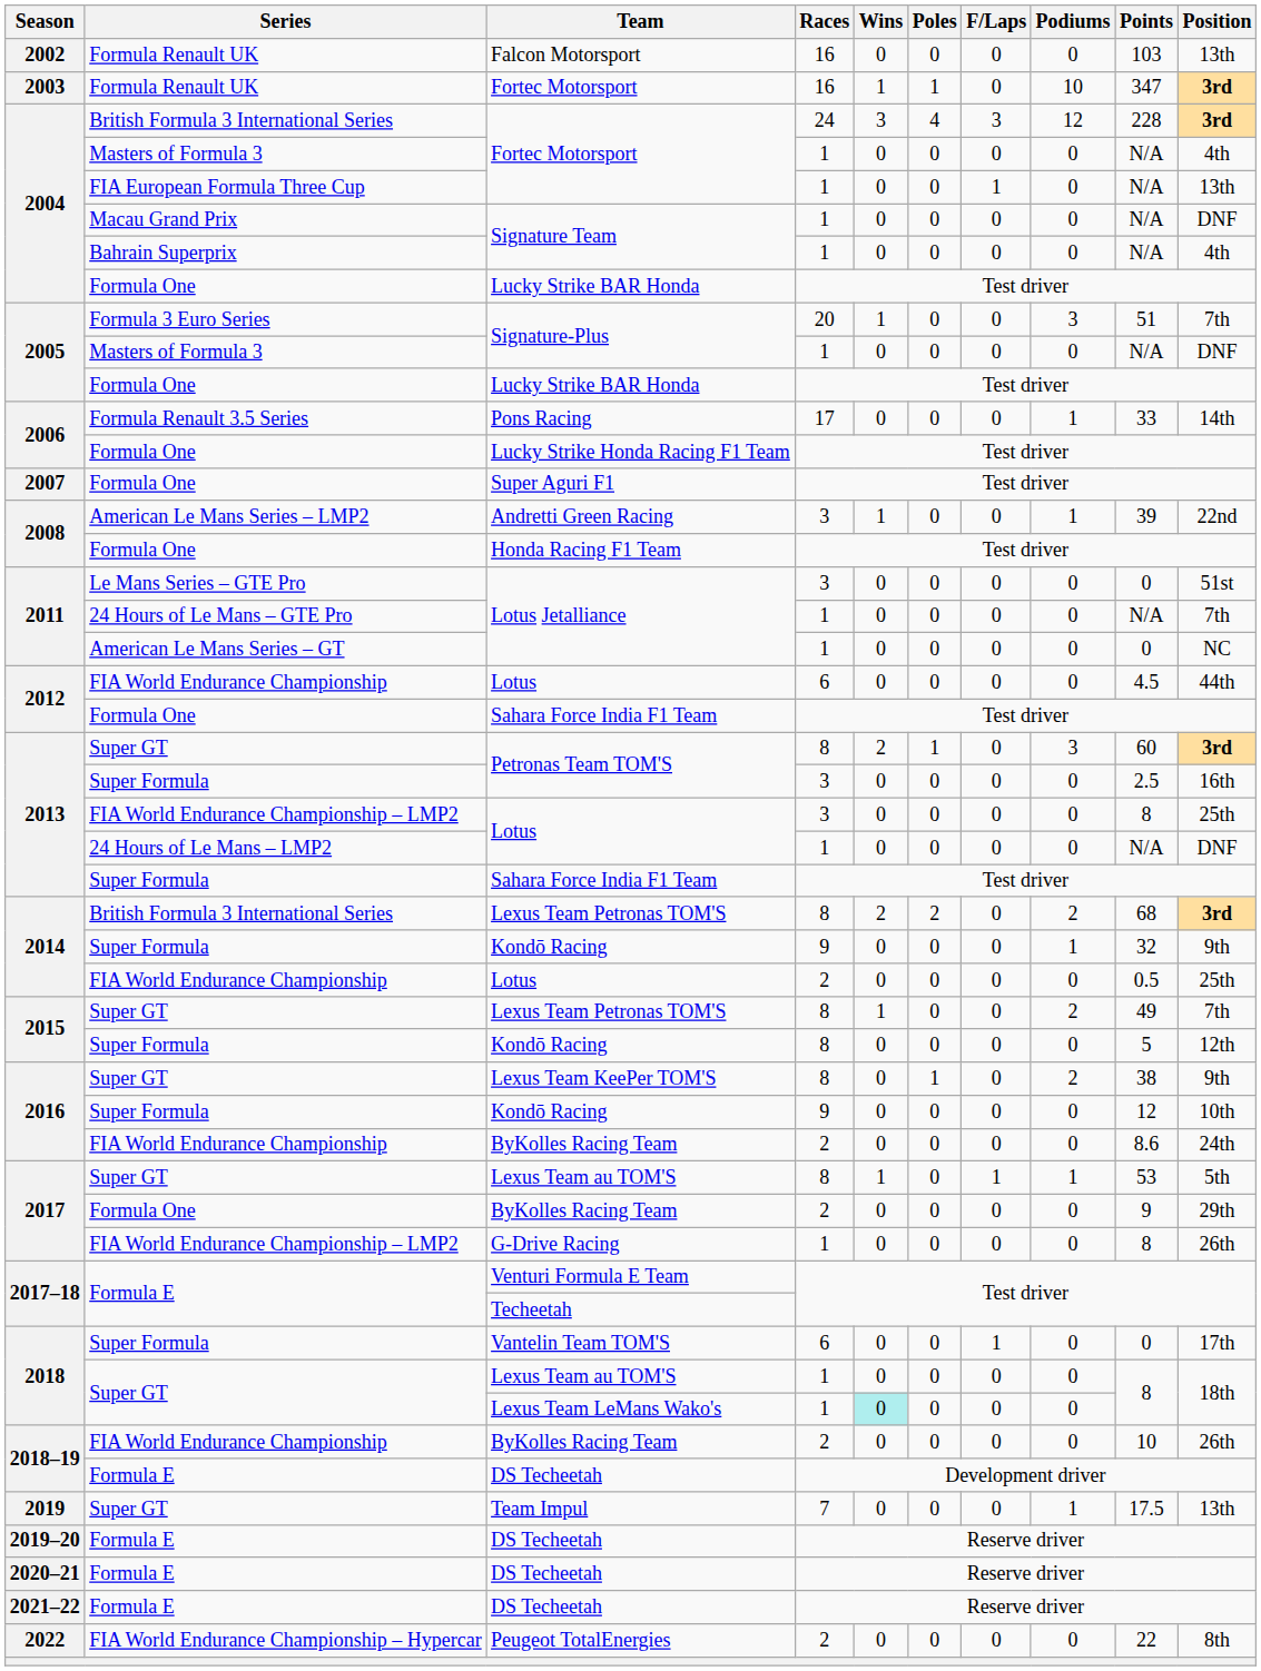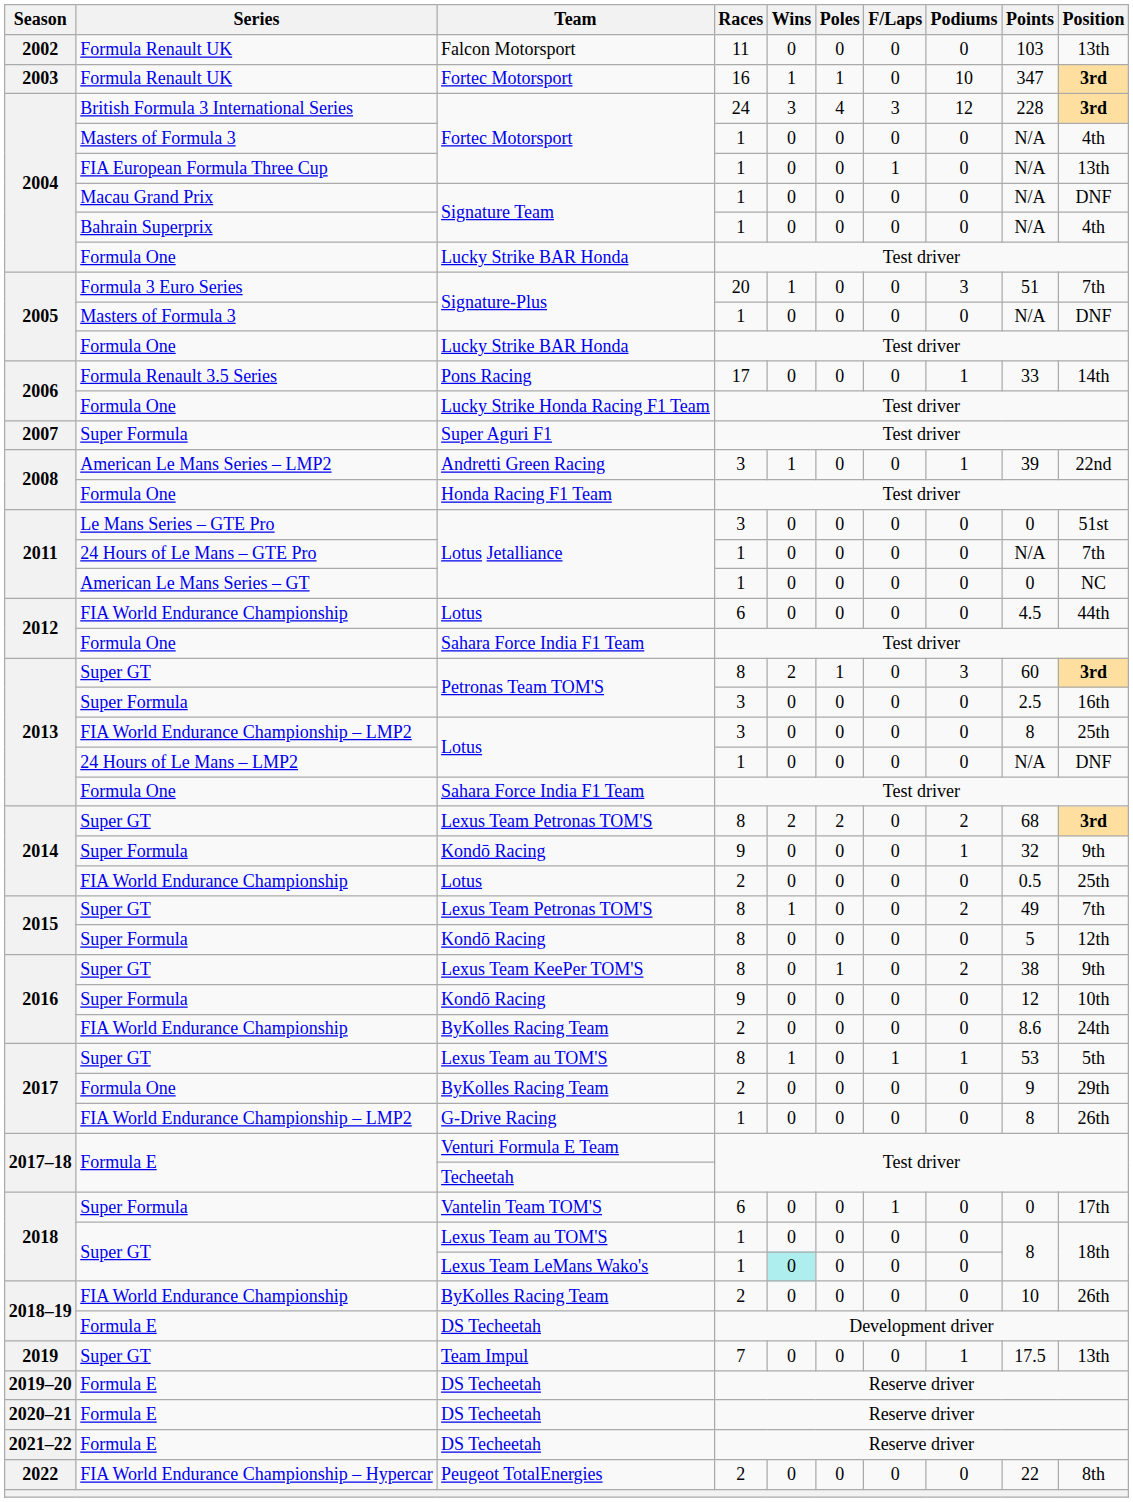Falcon Motorsport | Races: 16 -> 11
Super Aguri F1 | Series: Formula One -> Super Formula
2013 / Sahara Force India F1 Team | Series: Super Formula -> Formula One
2014 / Lexus Team Petronas TOM'S | Series: British Formula 3 International Series -> Super GT
